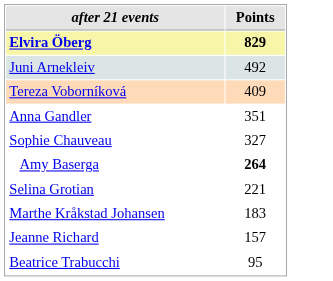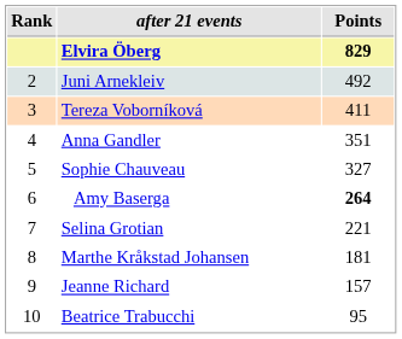+ column: Rank | 2 | 3 | 4 | 5 | 6 | 7 | 8 | 9 | 10
Tereza Voborníková | Points: 409 -> 411
Marthe Kråkstad Johansen | Points: 183 -> 181
